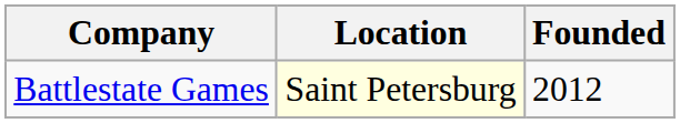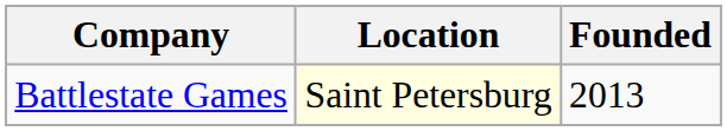Battlestate Games | Founded: 2012 -> 2013
